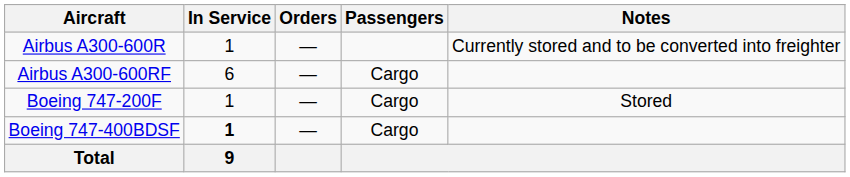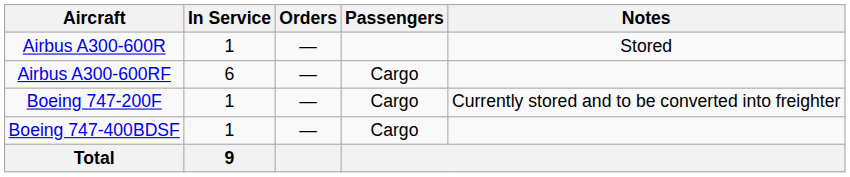Airbus A300-600R | Notes: Currently stored and to be converted into freighter -> Stored
Boeing 747-200F | Notes: Stored -> Currently stored and to be converted into freighter
Boeing 747-400BDSF | In Service: bold -> normal
